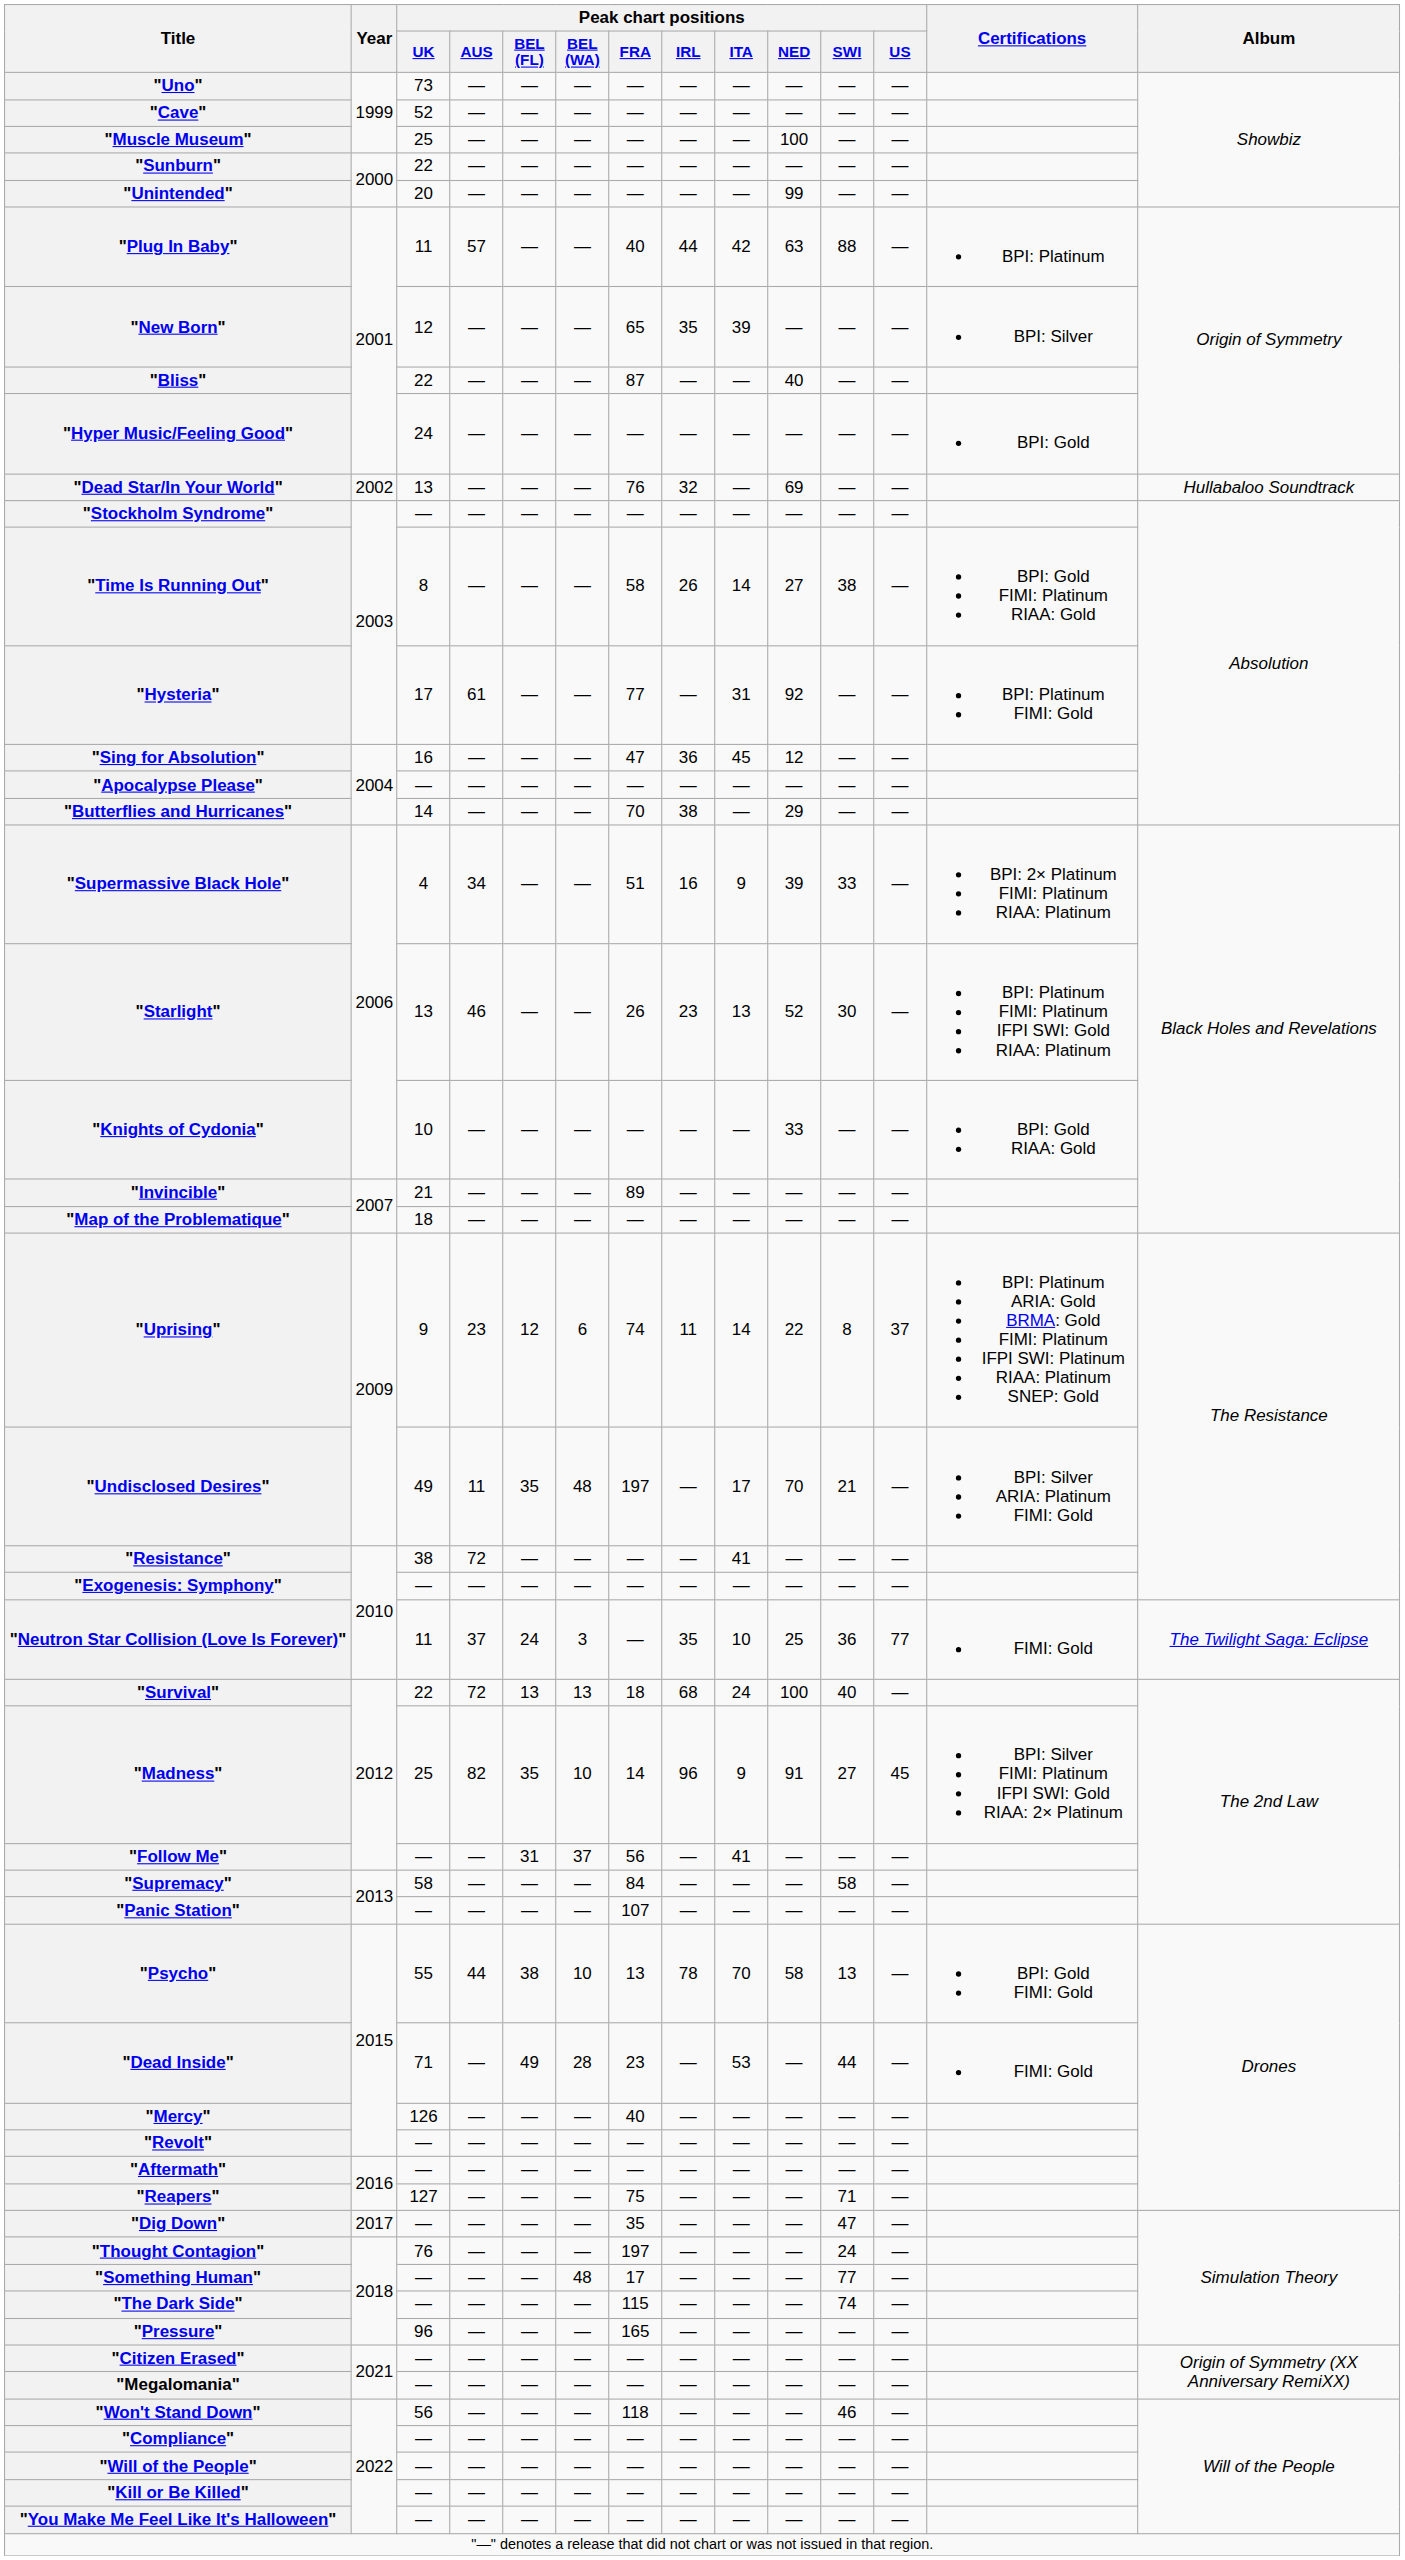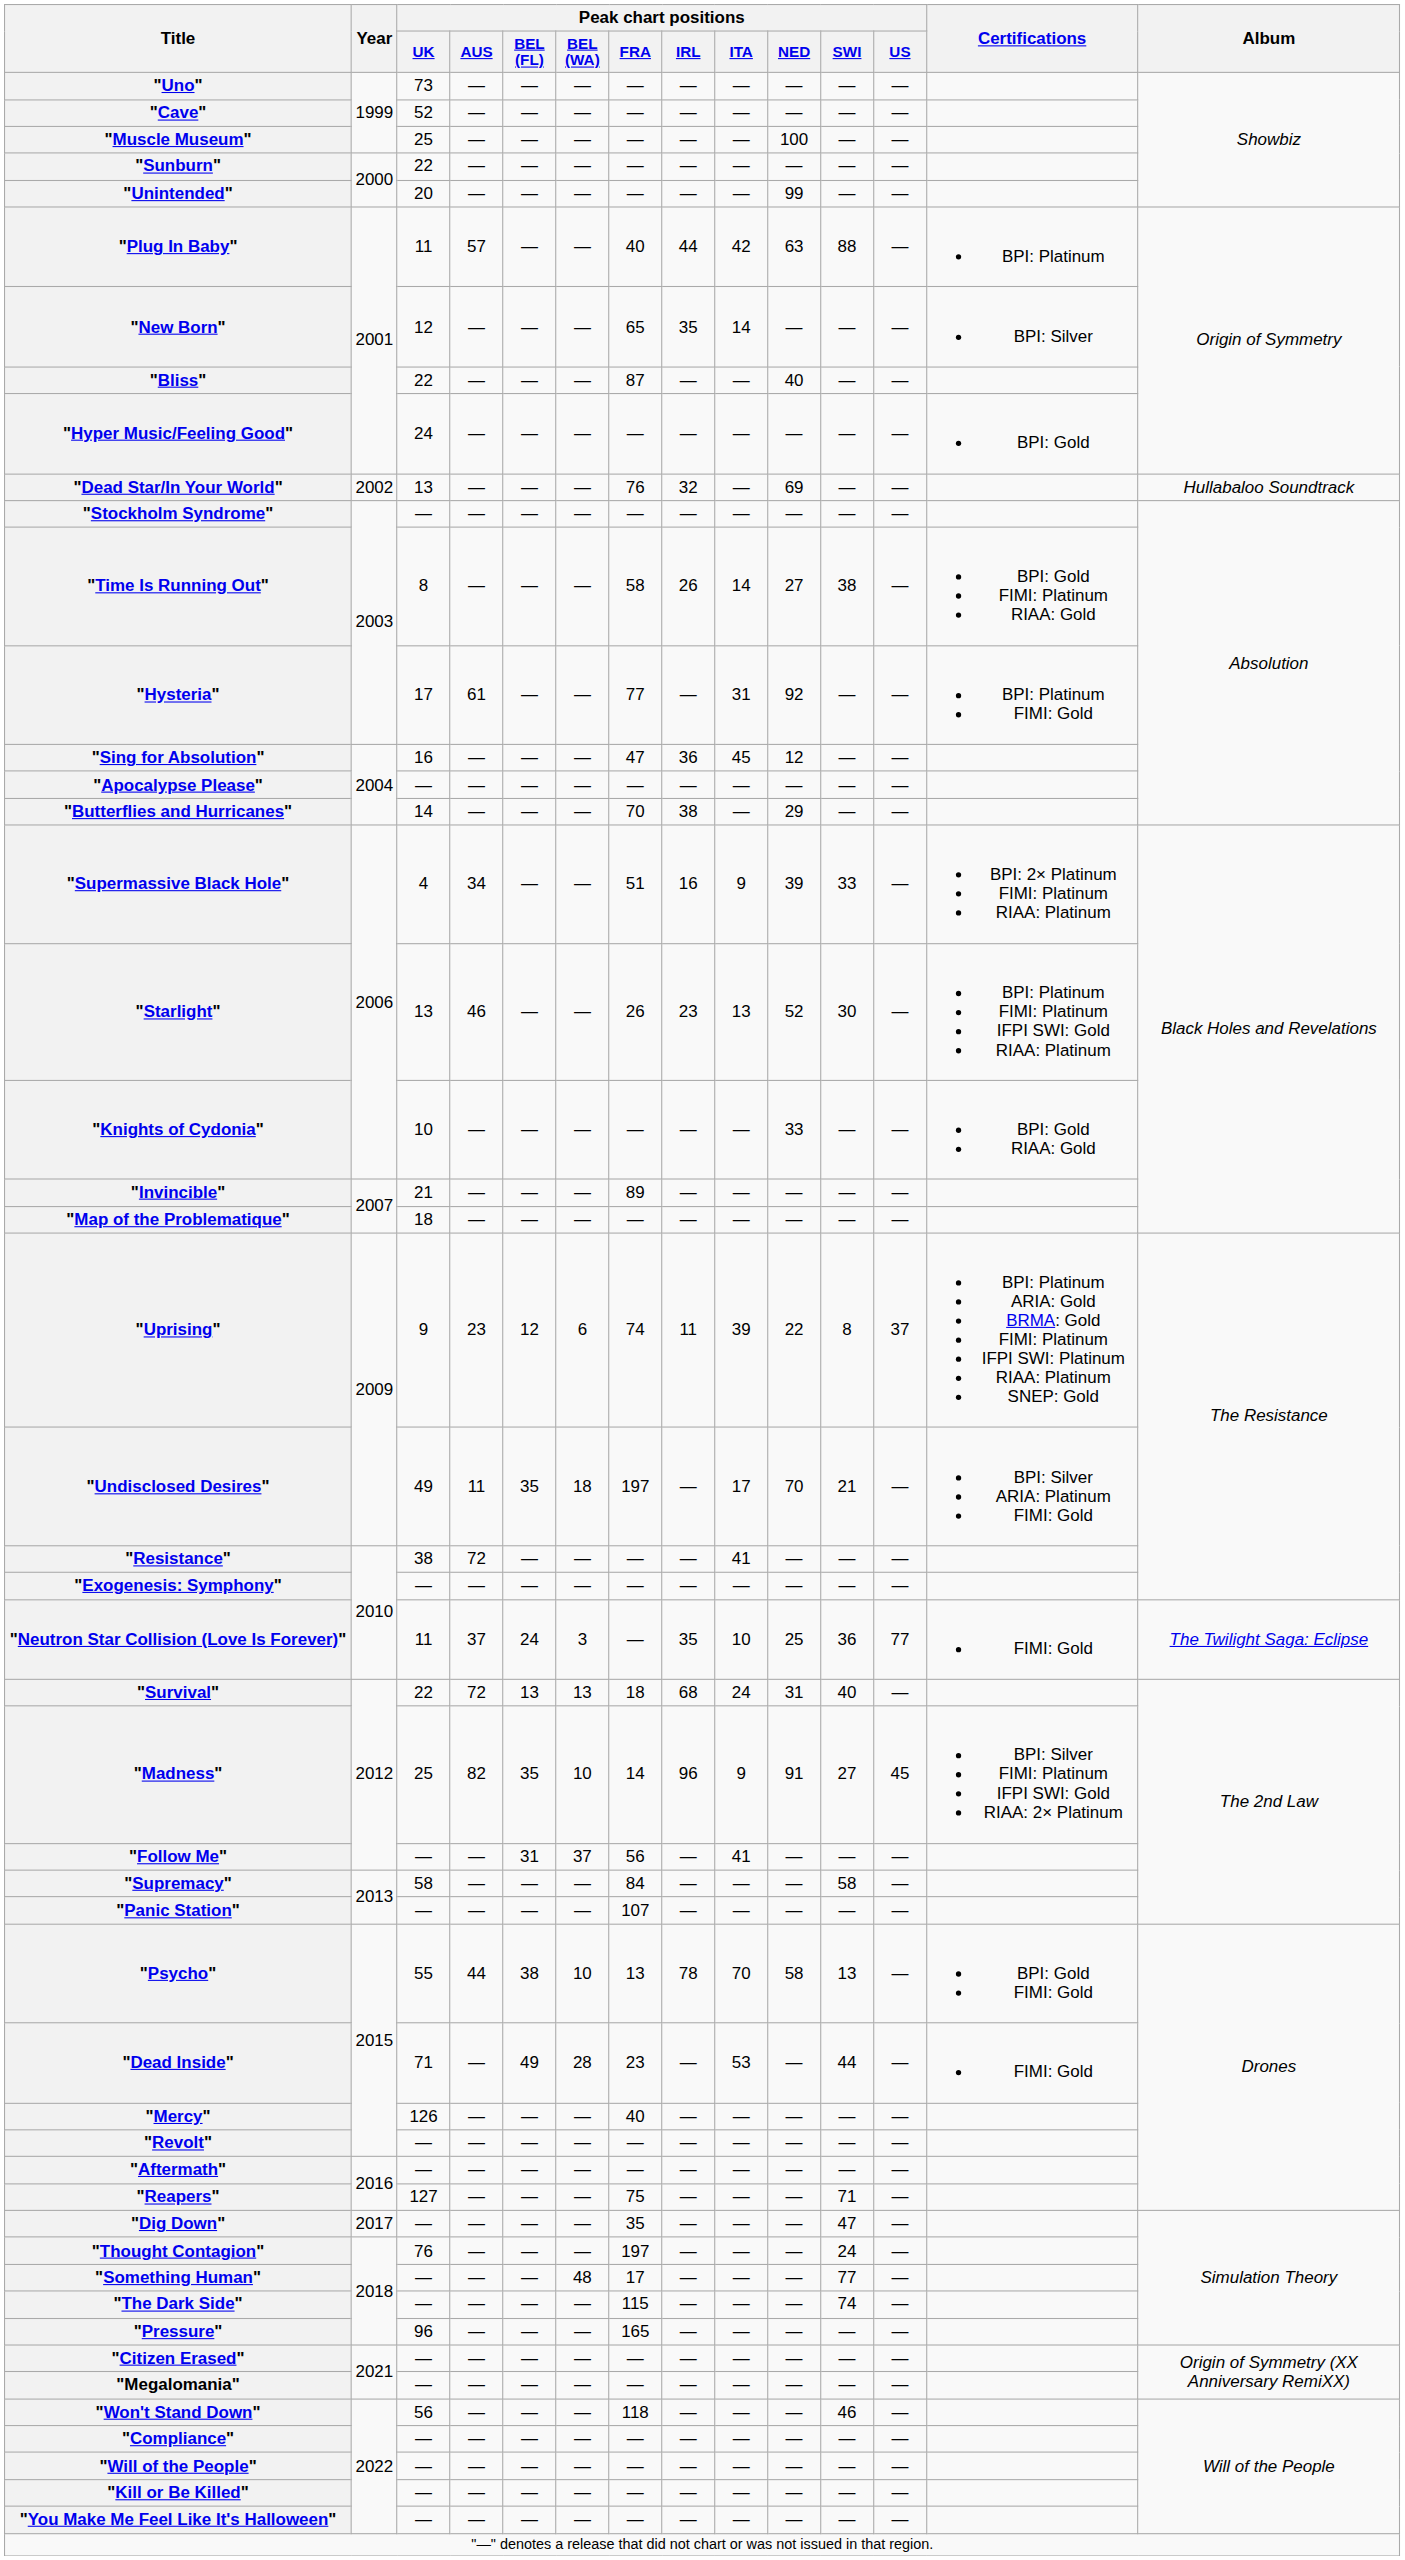"New Born" | Peak chart positions / ITA: 39 -> 14
"Uprising" | Peak chart positions / ITA: 14 -> 39
"Undisclosed Desires" | Peak chart positions / BEL (WA): 48 -> 18
"Survival" | Peak chart positions / NED: 100 -> 31
